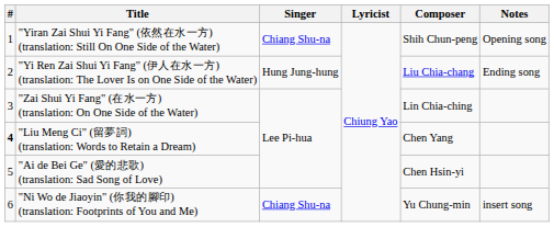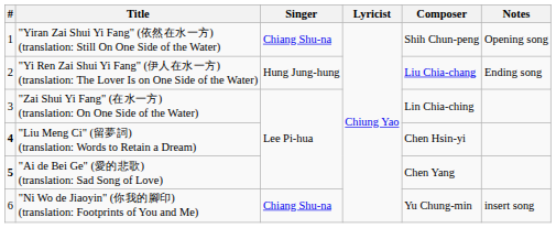"Liu Meng Ci" (留夢詞) (translation: Words to Retain a Dream) | Composer: Chen Yang -> Chen Hsin-yi
"Ai de Bei Ge" (愛的悲歌) (translation: Sad Song of Love) | #: normal -> bold
"Ai de Bei Ge" (愛的悲歌) (translation: Sad Song of Love) | Composer: Chen Hsin-yi -> Chen Yang
